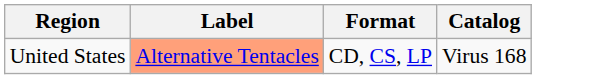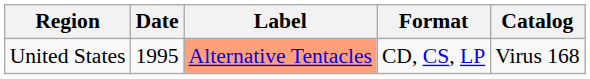+ column: Date | 1995
